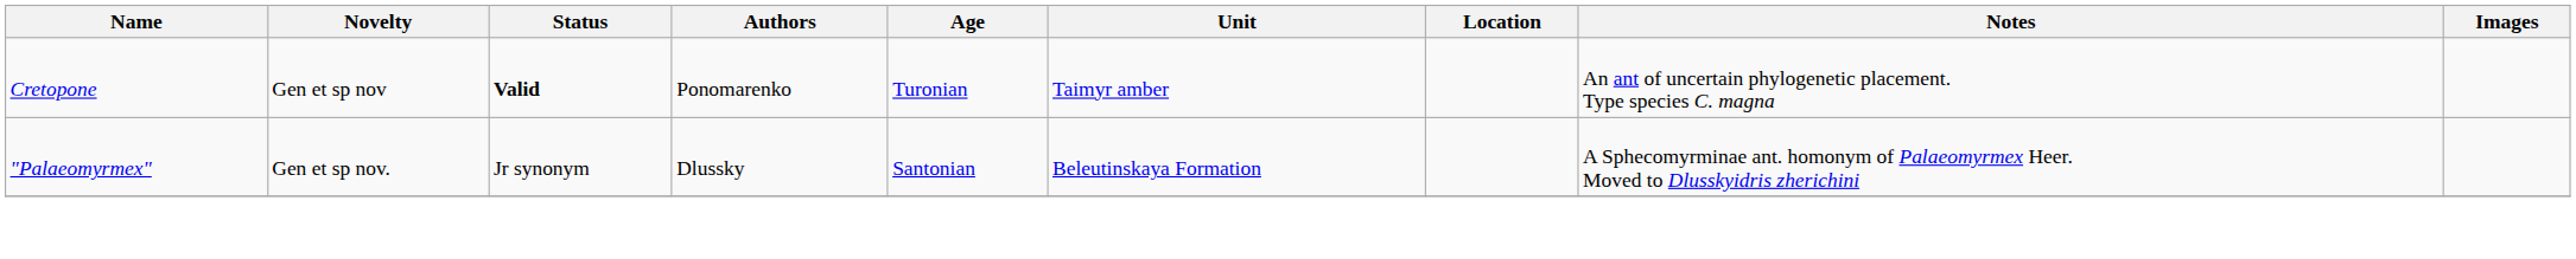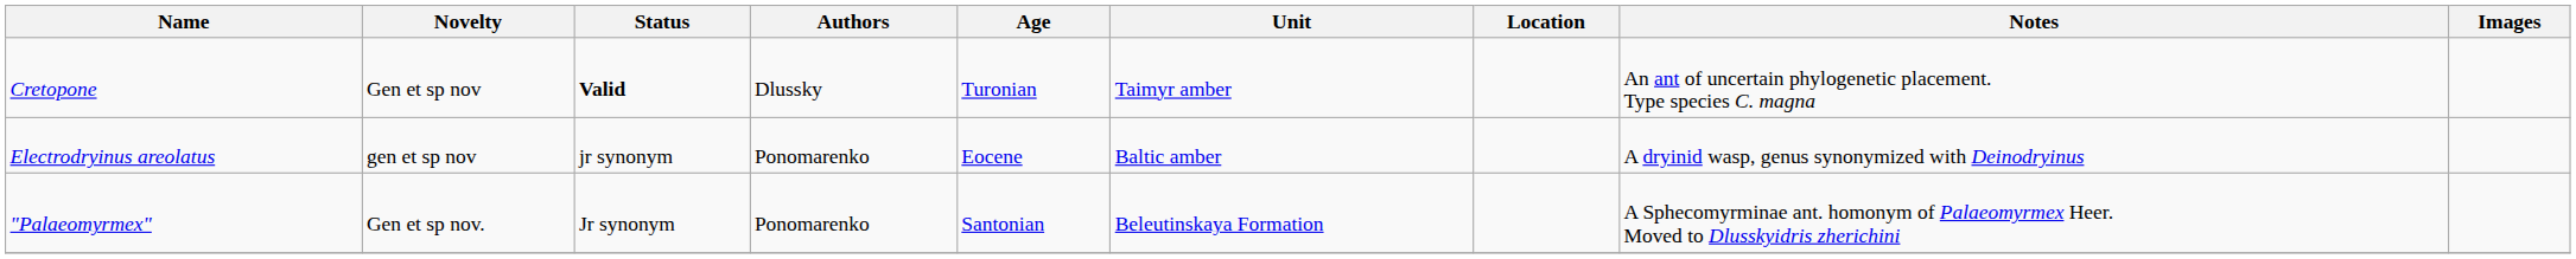Cretopone | Authors: Ponomarenko -> Dlussky
+ row: Electrodryinus areolatus | gen et sp nov | jr synonym | Ponomarenko | Eocene | Baltic amber | A dryinid wasp, genus synonymized with Deinodryinus
"Palaeomyrmex" | Authors: Dlussky -> Ponomarenko
